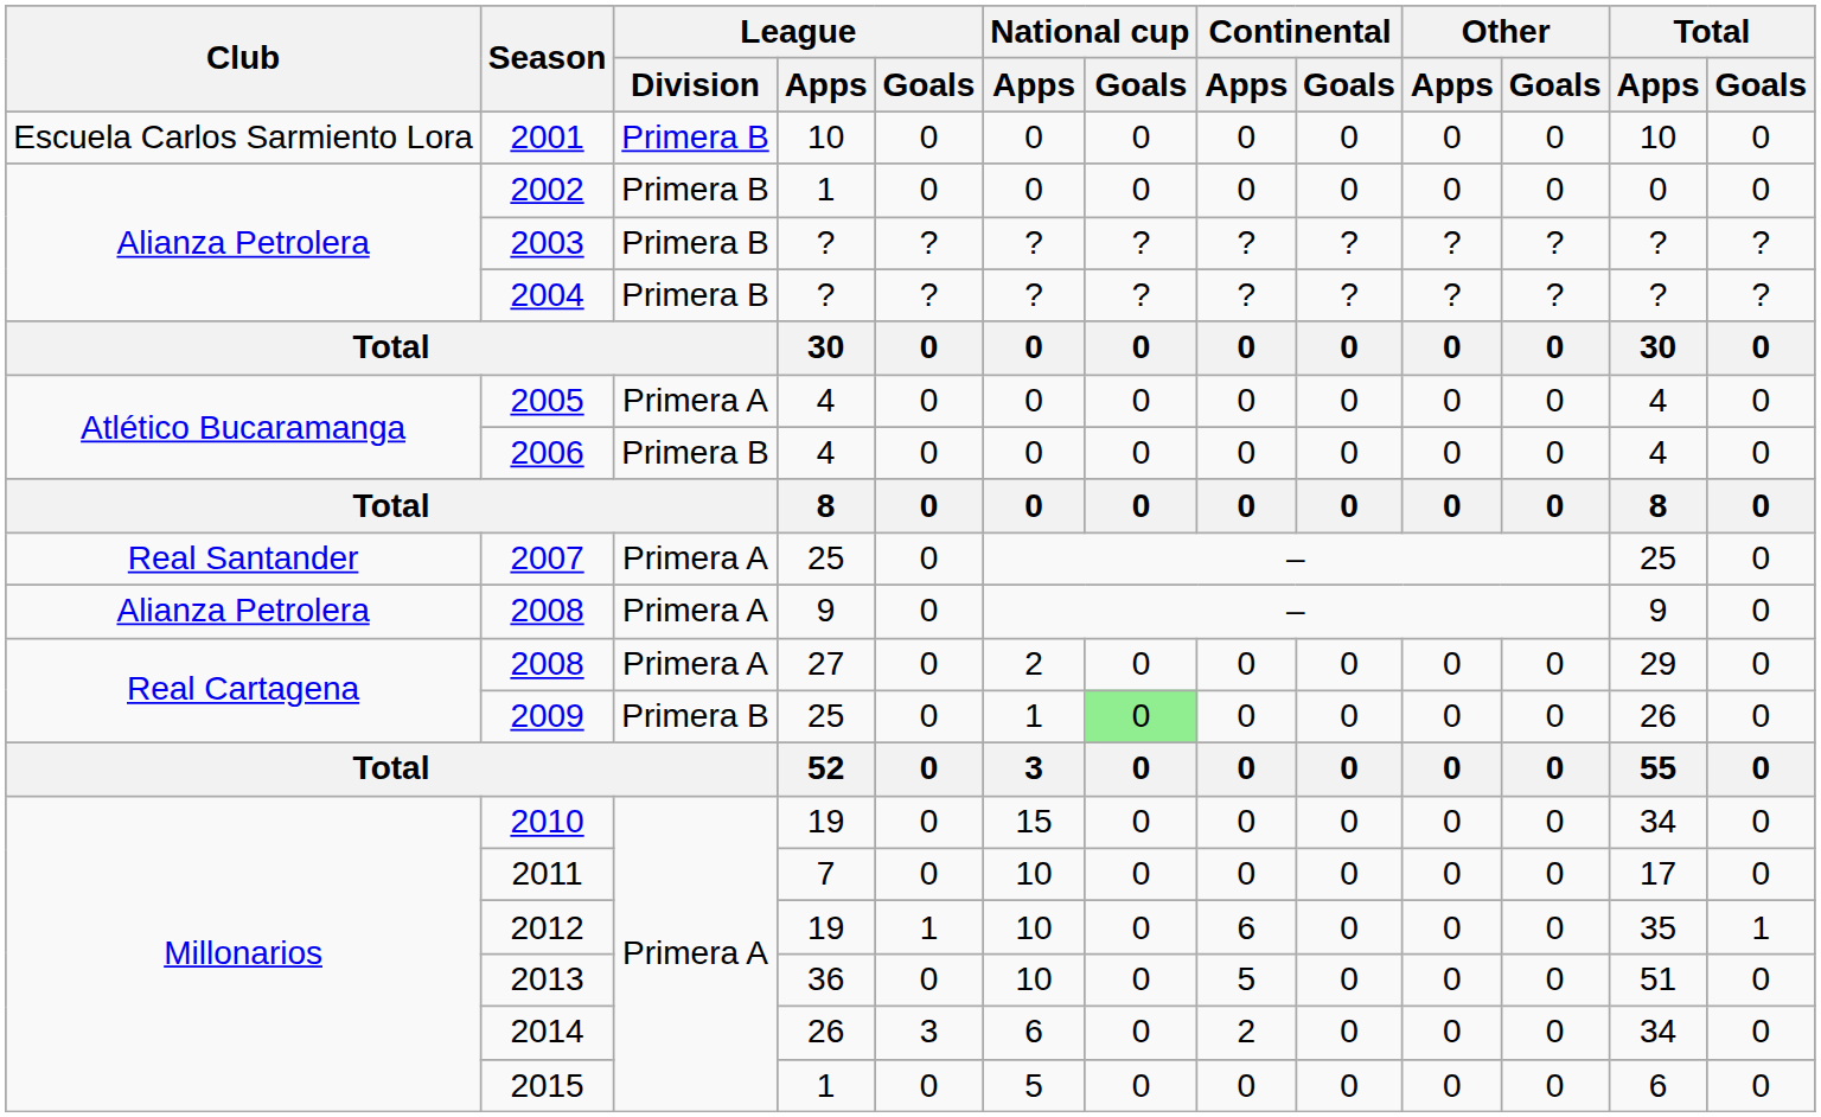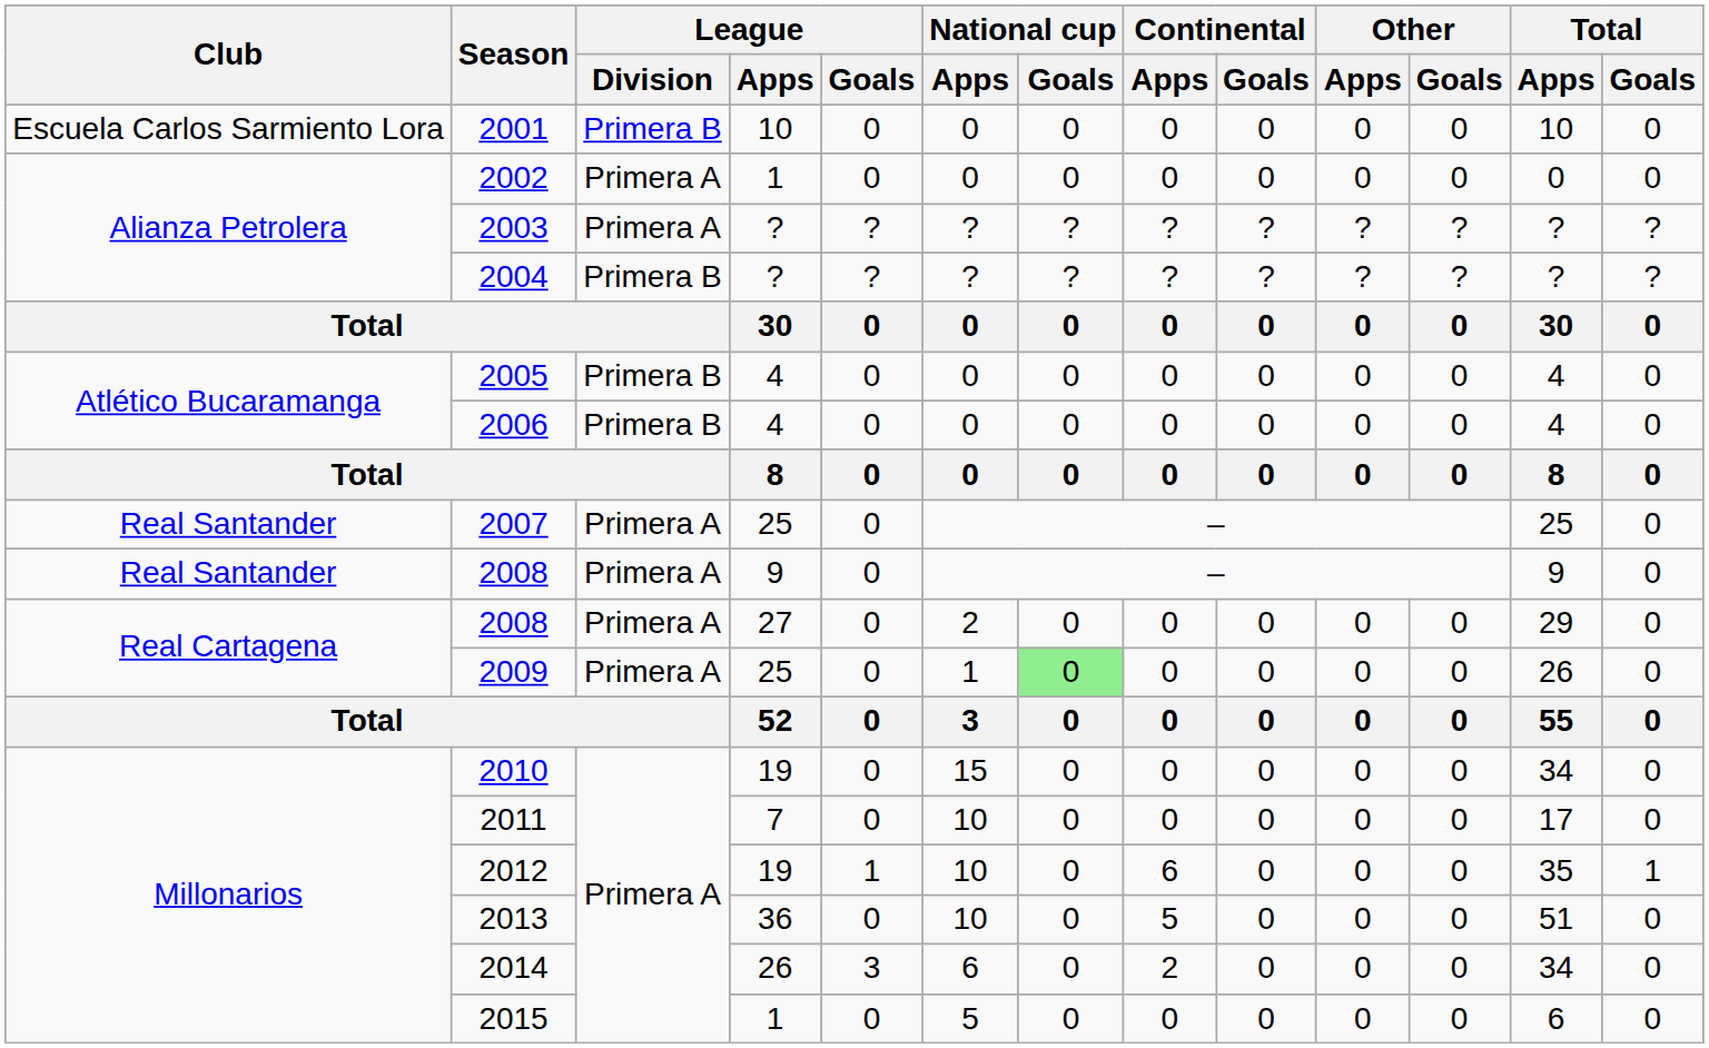2002 | League / Division: Primera B -> Primera A
2003 | League / Division: Primera B -> Primera A
2005 | League / Division: Primera A -> Primera B
2008 / 9 | Club: Alianza Petrolera -> Real Santander
2009 | League / Division: Primera B -> Primera A
